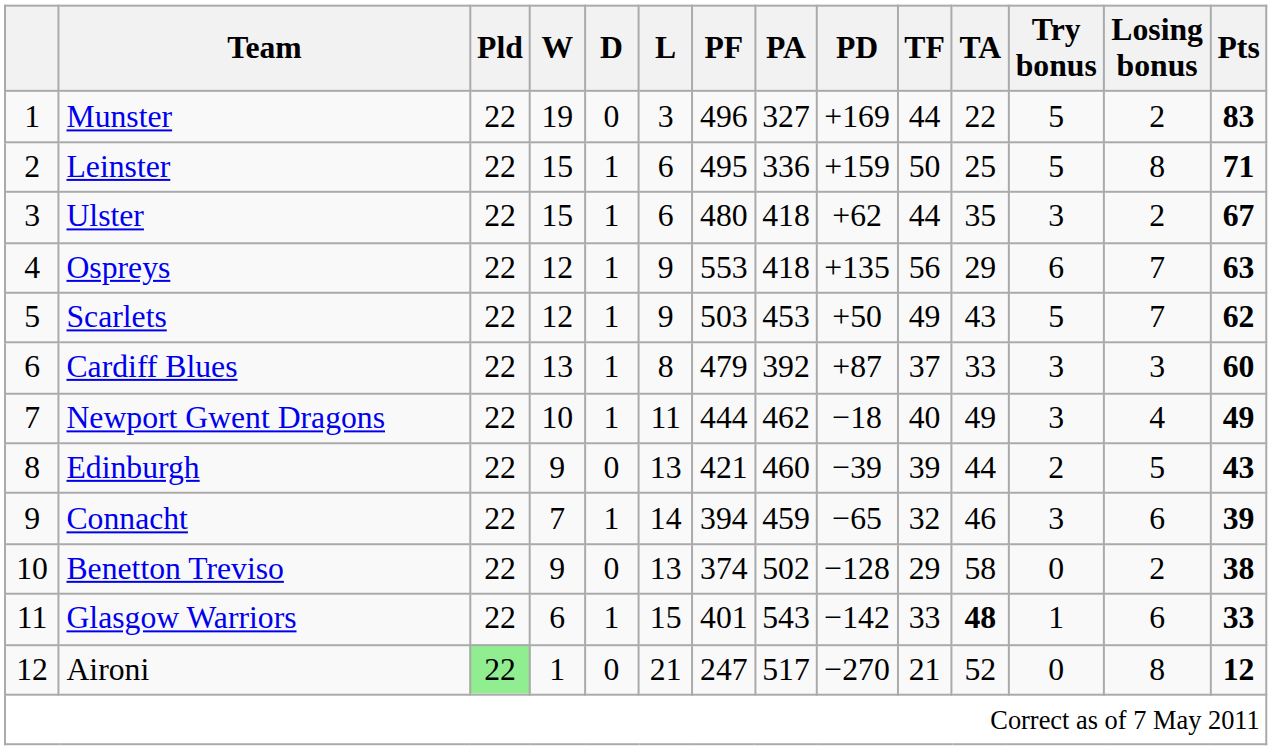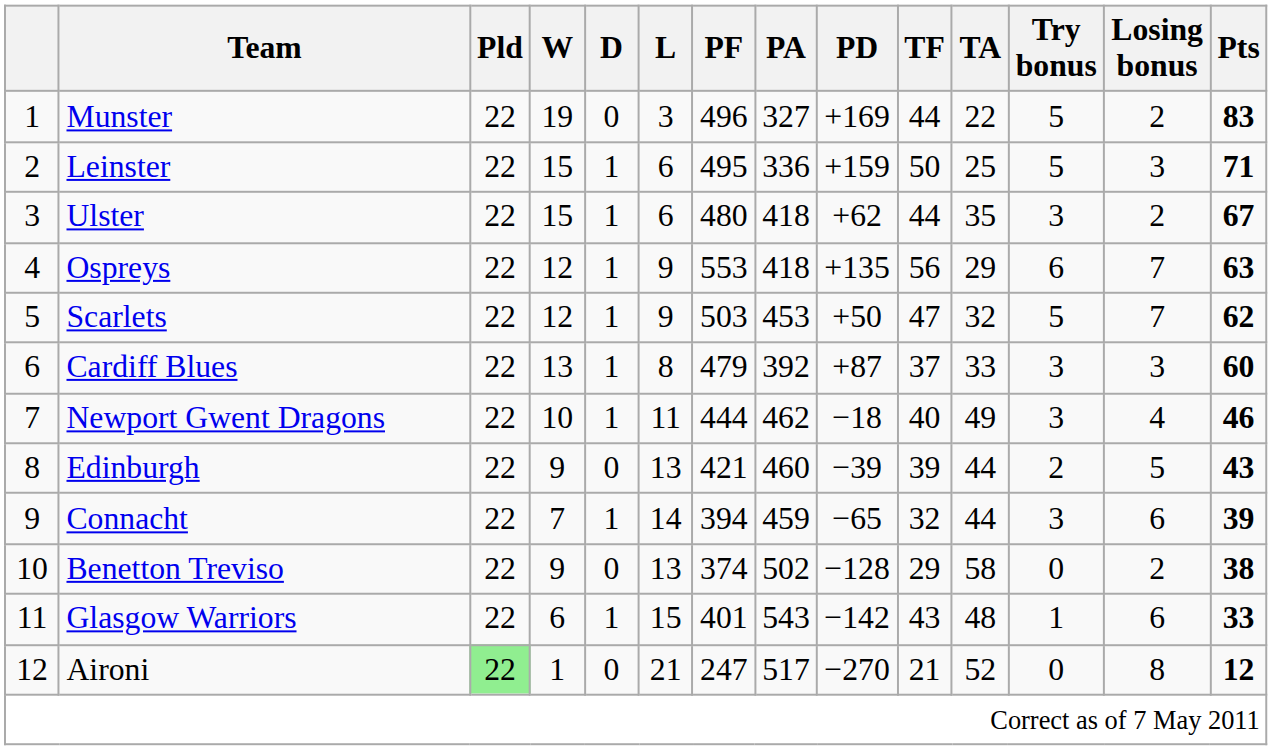Leinster | Losing bonus: 8 -> 3
Scarlets | TF: 49 -> 47
Scarlets | TA: 43 -> 32
Newport Gwent Dragons | Pts: 49 -> 46
Connacht | TA: 46 -> 44
Glasgow Warriors | TF: 33 -> 43
Glasgow Warriors | TA: bold -> normal
